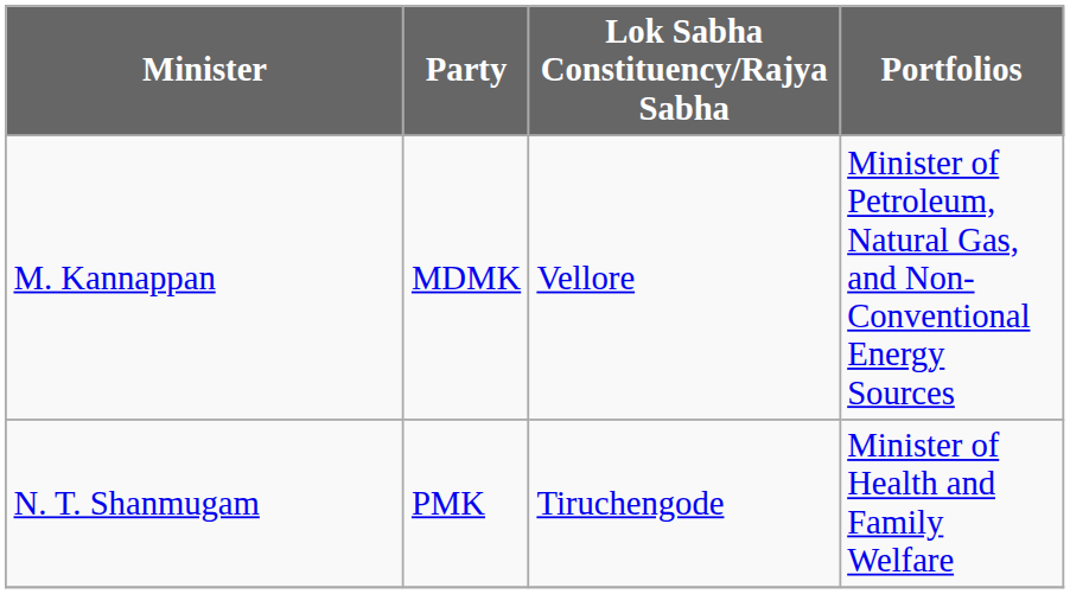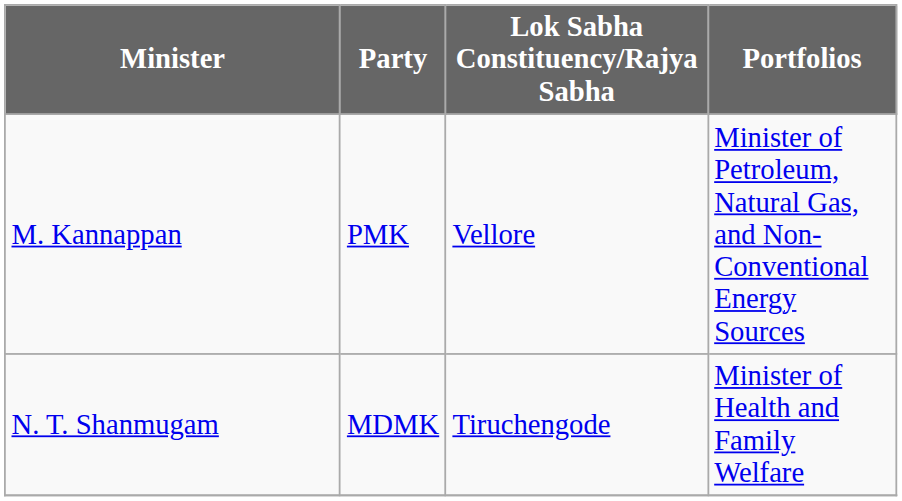M. Kannappan | Party: MDMK -> PMK
N. T. Shanmugam | Party: PMK -> MDMK
